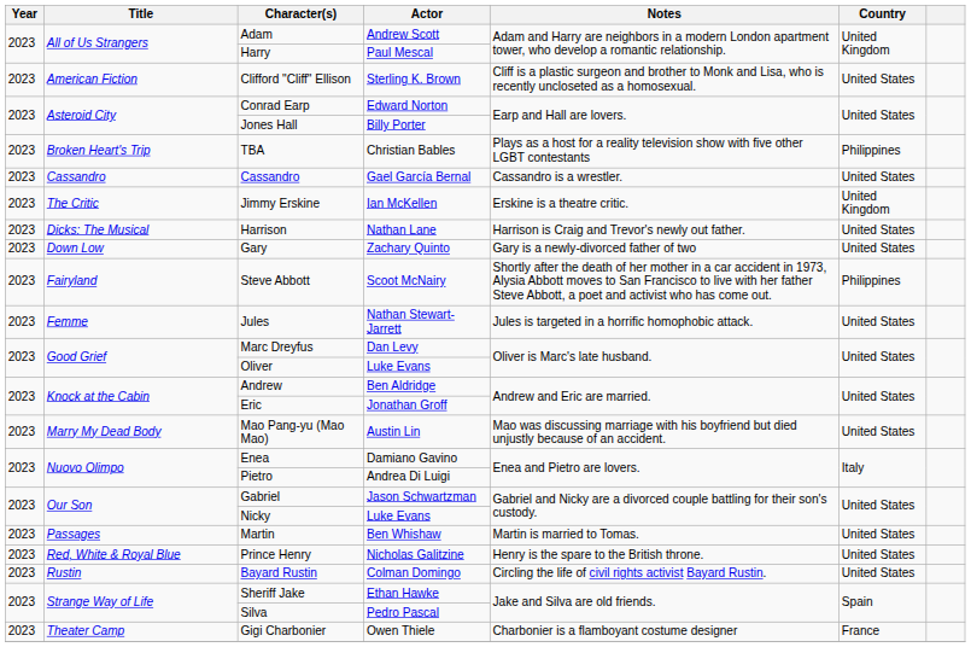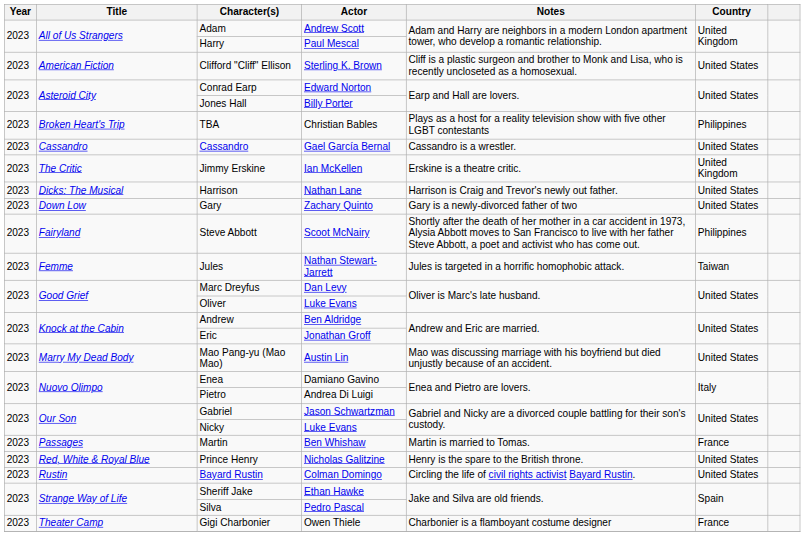Jules | Country: United States -> Taiwan
Martin | Country: United States -> France
